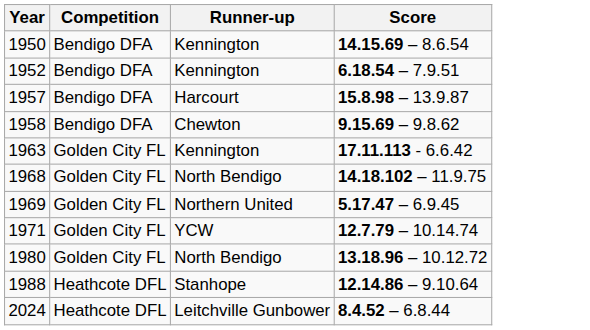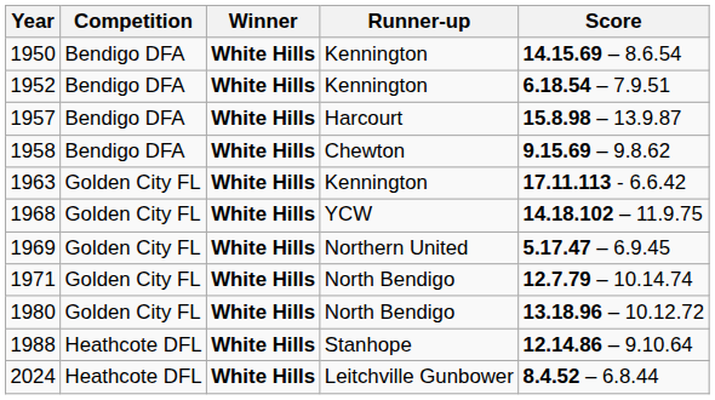+ column: Winner | White Hills | White Hills | White Hills | White Hills | White Hills | White Hills | White Hills | White Hills | White Hills | White Hills | White Hills
1968 | Runner-up: North Bendigo -> YCW
1971 | Runner-up: YCW -> North Bendigo
